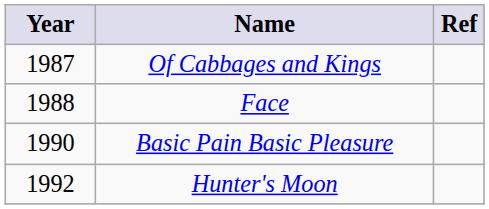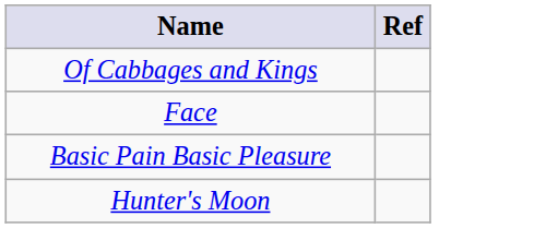- column: Year | 1987 | 1988 | 1990 | 1992
